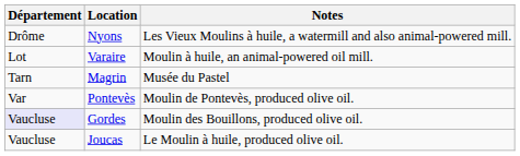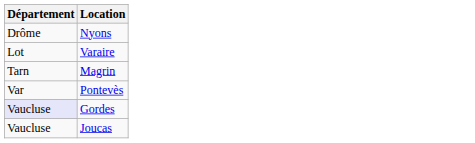- column: Notes | Les Vieux Moulins à huile, a watermill and also animal-powered mill. | Moulin à huile, an animal-powered oil mill. | Musée du Pastel | Moulin de Pontevès, produced olive oil. | Moulin des Bouillons, produced olive oil. | Le Moulin à huile, produced olive oil.
